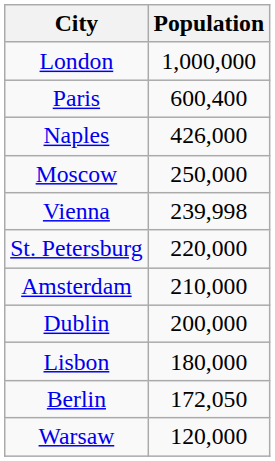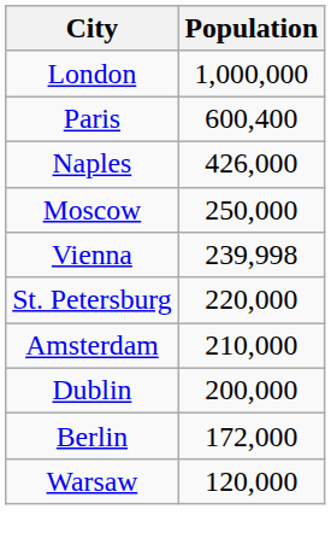- row: Lisbon | 180,000
Berlin | Population: 172,050 -> 172,000
